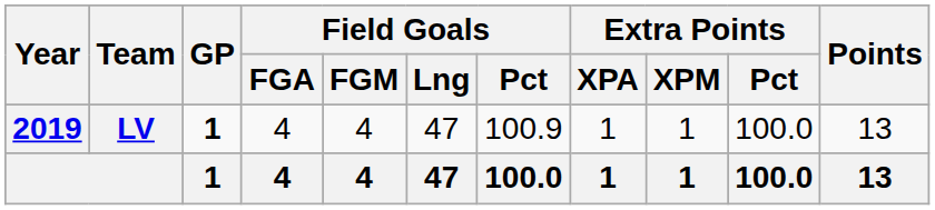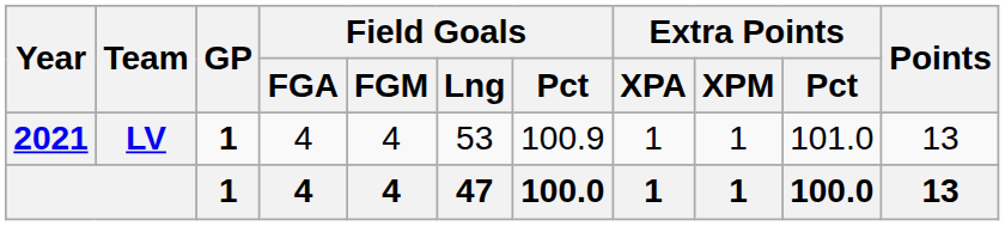LV | Year: 2019 -> 2021
LV | Field Goals / Lng: 47 -> 53
LV | Extra Points / Pct: 100.0 -> 101.0
